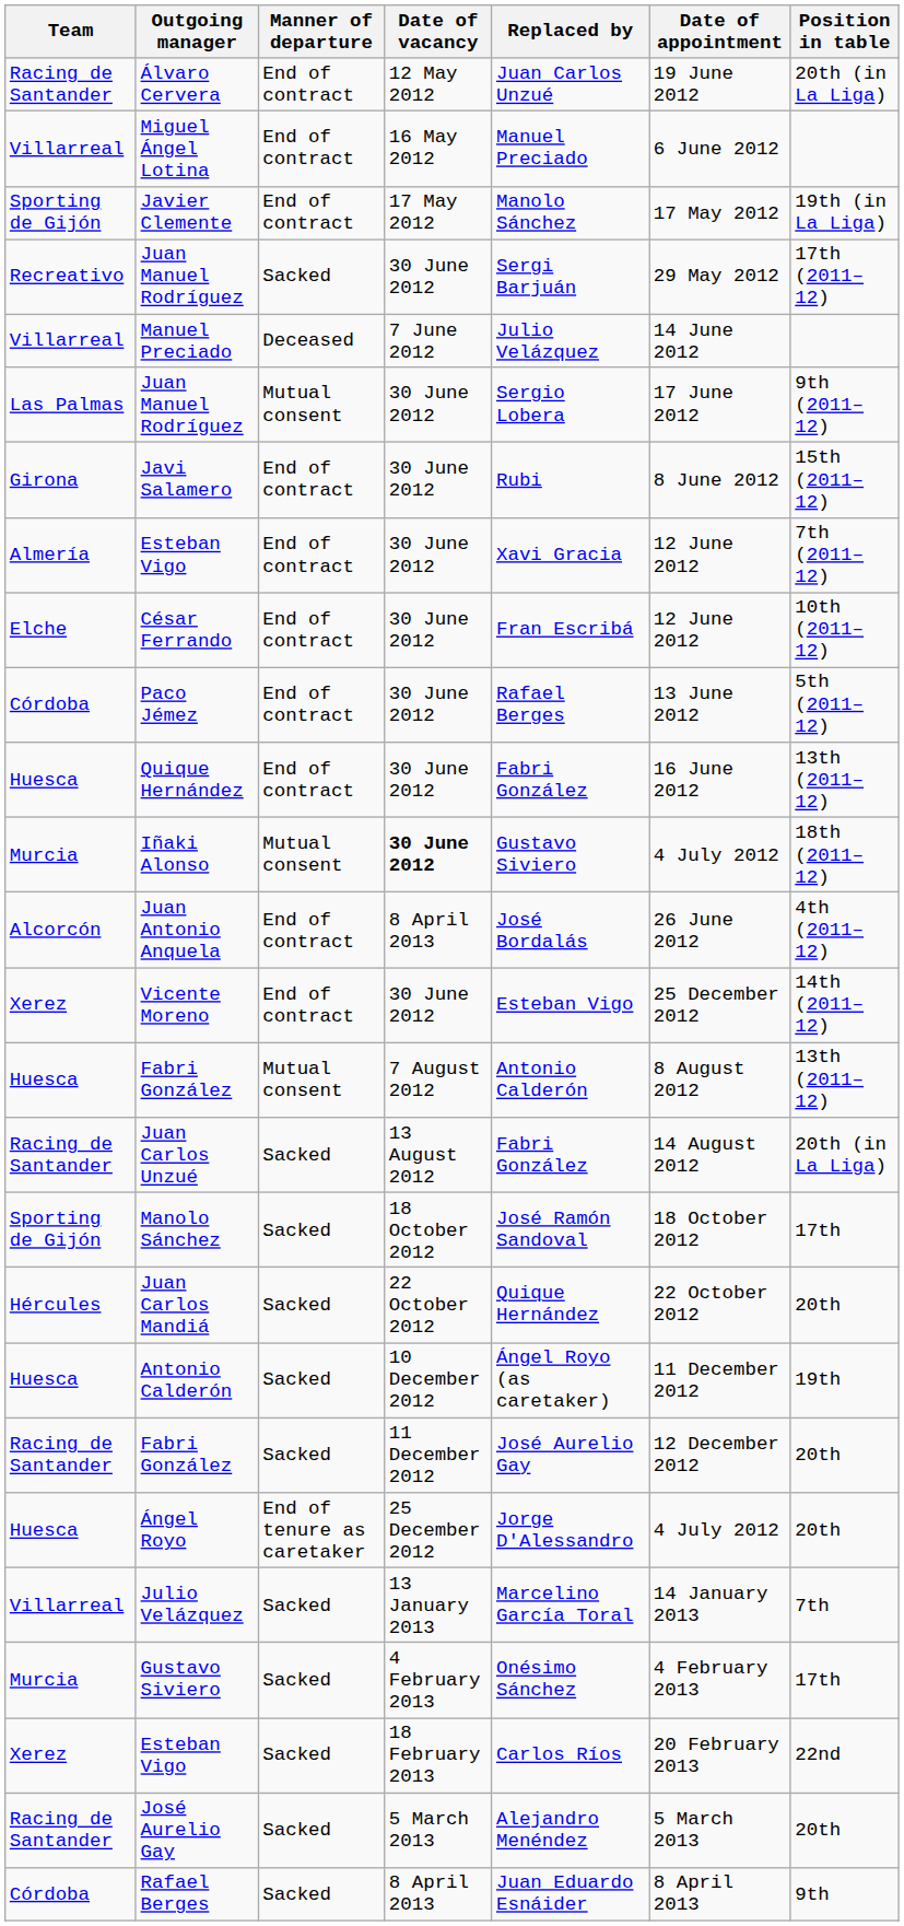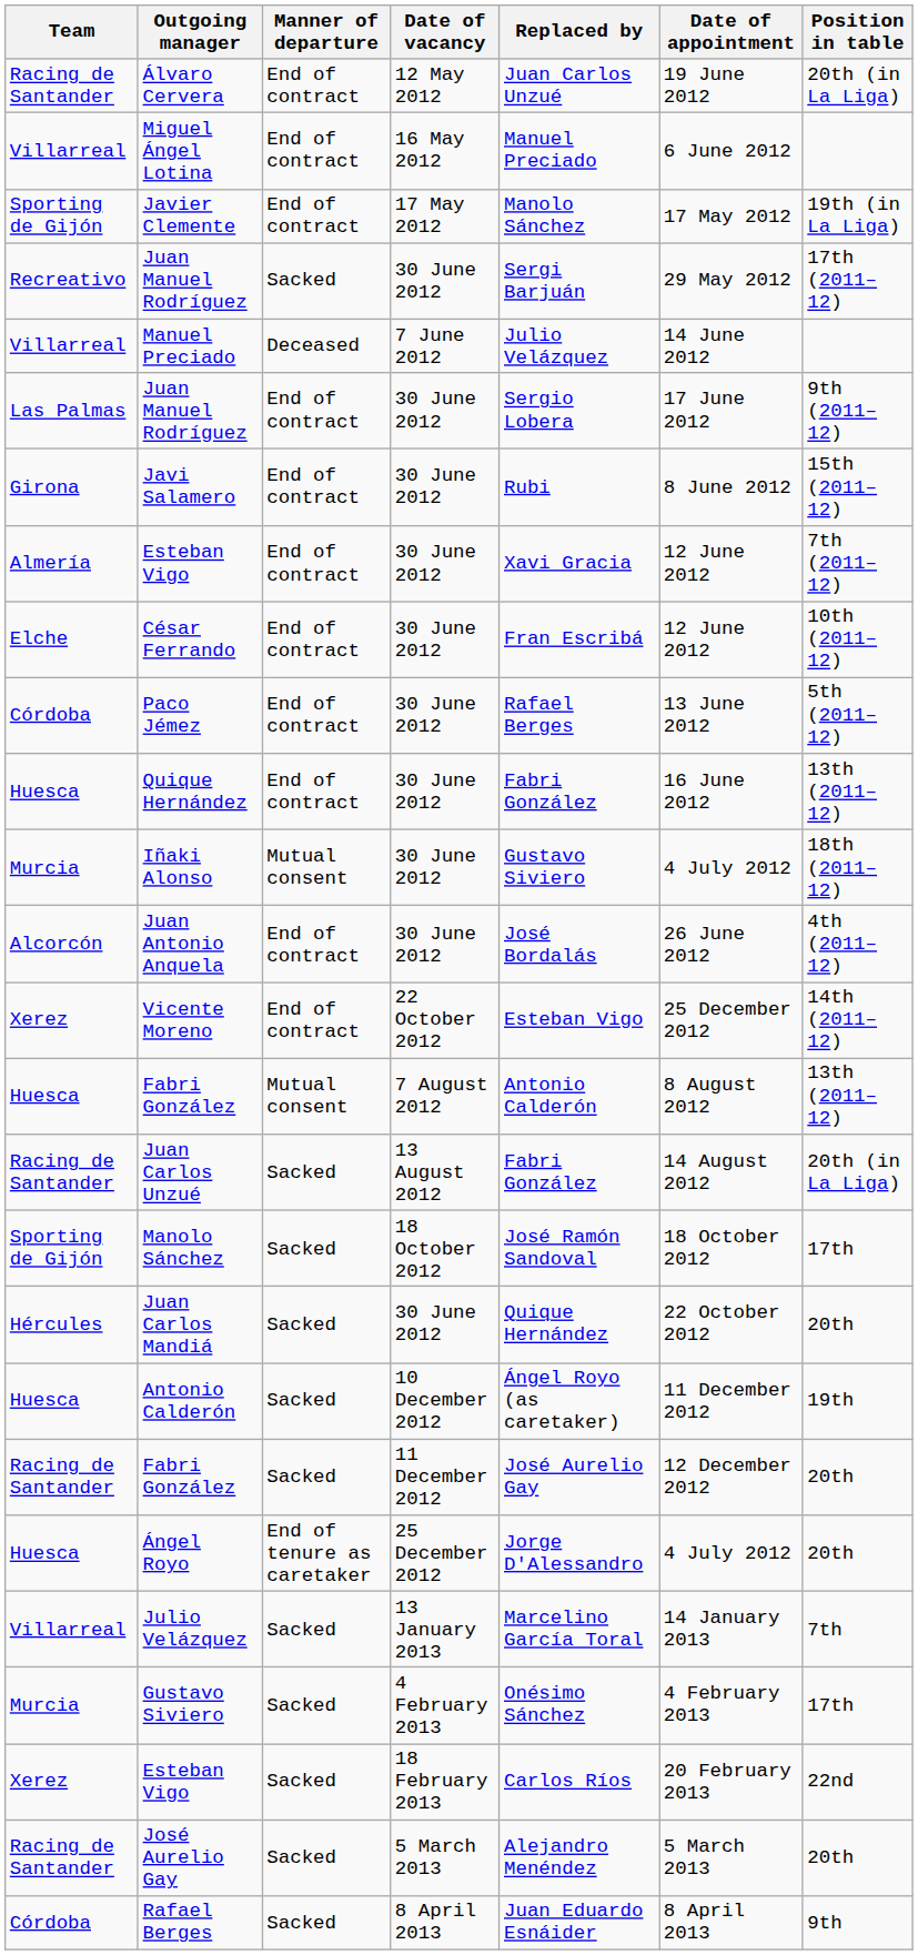Las Palmas / Juan Manuel Rodríguez | Manner of departure: Mutual consent -> End of contract
Iñaki Alonso | Date of vacancy: bold -> normal
Juan Antonio Anquela | Date of vacancy: 8 April 2013 -> 30 June 2012
Vicente Moreno | Date of vacancy: 30 June 2012 -> 22 October 2012
Juan Carlos Mandiá | Date of vacancy: 22 October 2012 -> 30 June 2012
